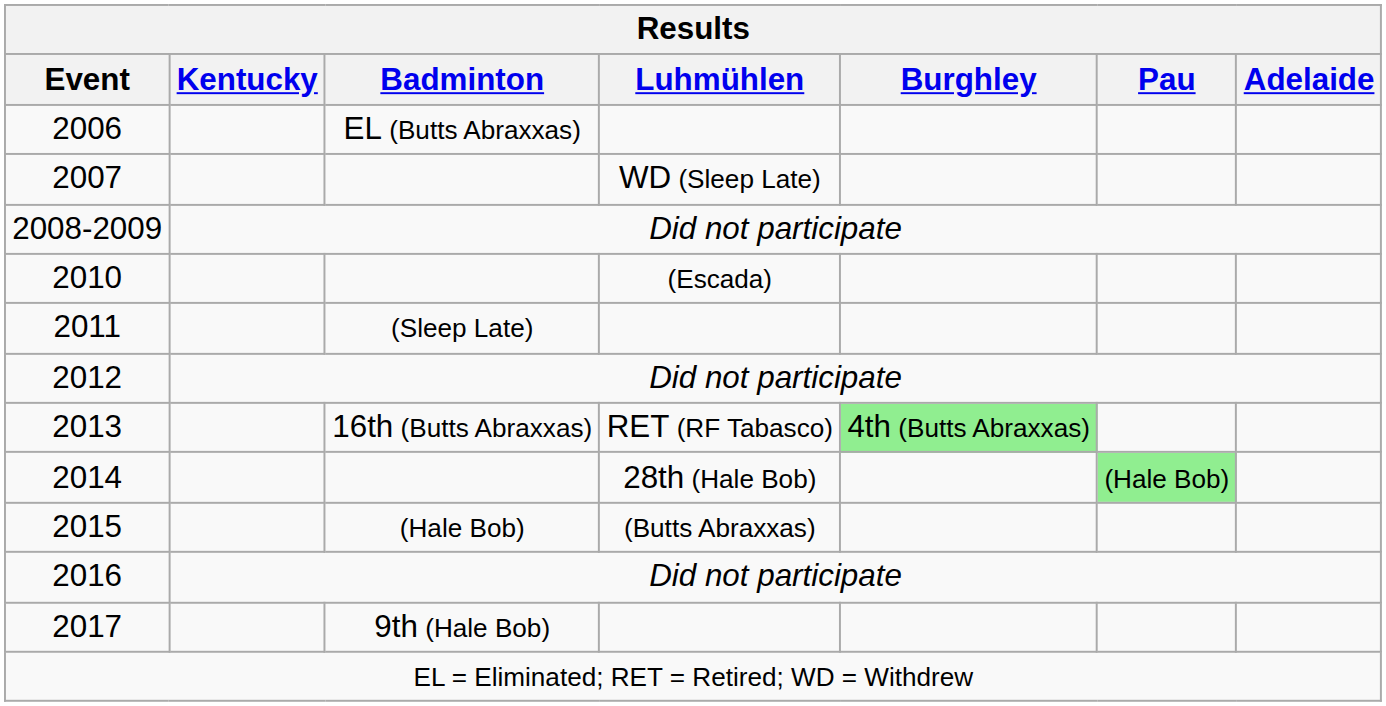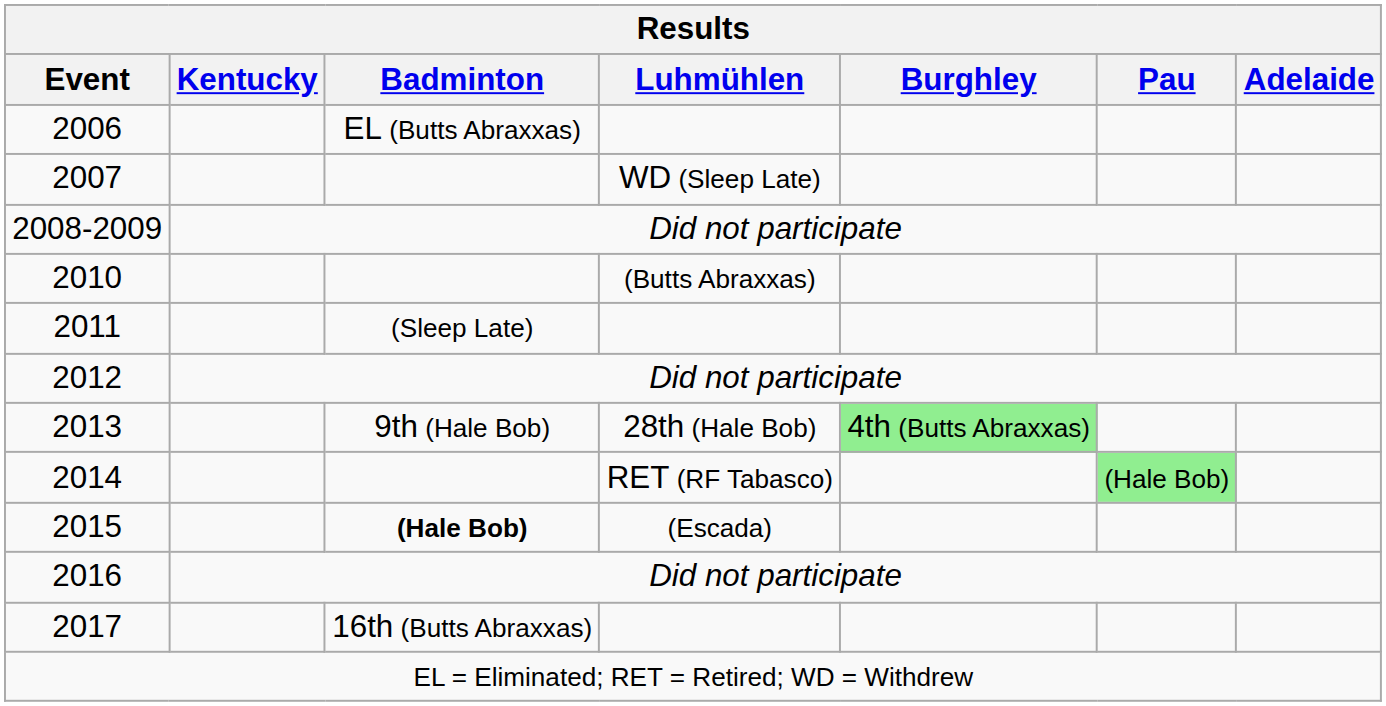2010 | Luhmühlen: (Escada) -> (Butts Abraxxas)
2013 | Badminton: 16th (Butts Abraxxas) -> 9th (Hale Bob)
2013 | Luhmühlen: RET (RF Tabasco) -> 28th (Hale Bob)
2014 | Luhmühlen: 28th (Hale Bob) -> RET (RF Tabasco)
2015 | Badminton: normal -> bold
2015 | Luhmühlen: (Butts Abraxxas) -> (Escada)
2017 | Badminton: 9th (Hale Bob) -> 16th (Butts Abraxxas)
